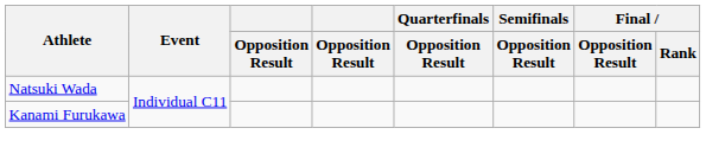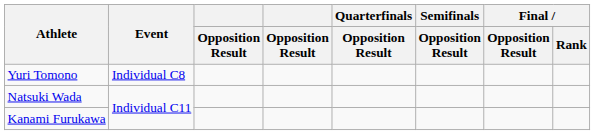+ row: Yuri Tomono | Individual C8
